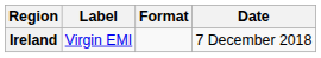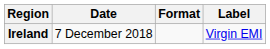columns swapped: Date <-> Label
